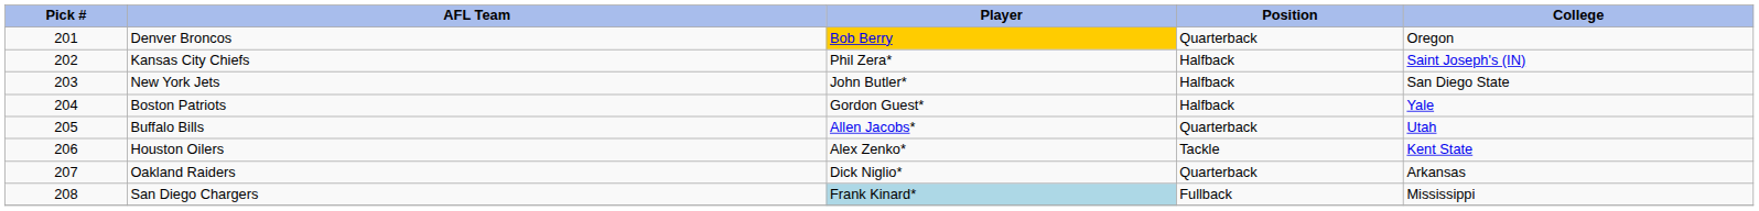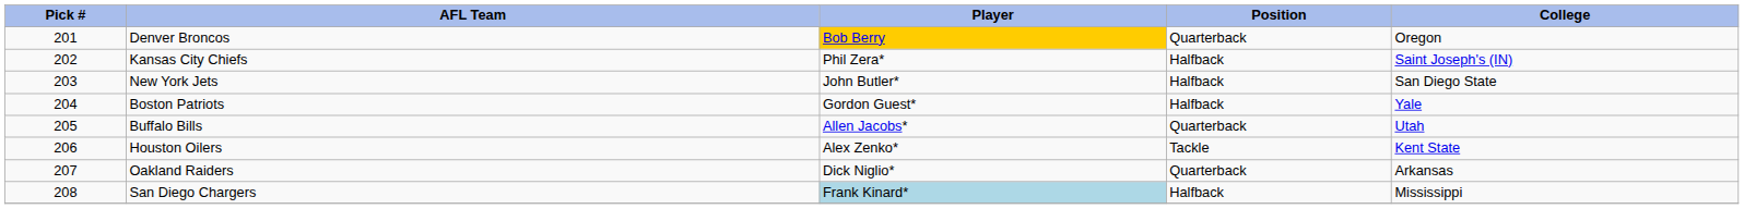San Diego Chargers | Position: Fullback -> Halfback
